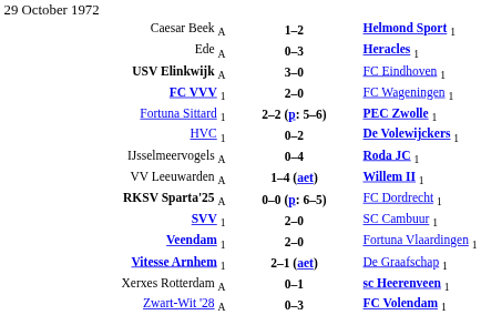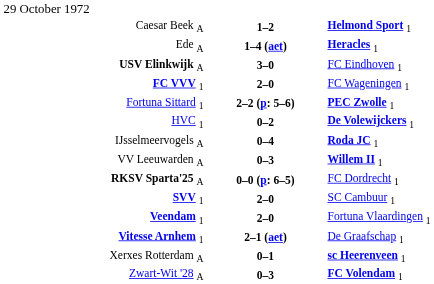Ede A | column 2: 0–3 -> 1–4 (aet)
VV Leeuwarden A | column 2: 1–4 (aet) -> 0–3
